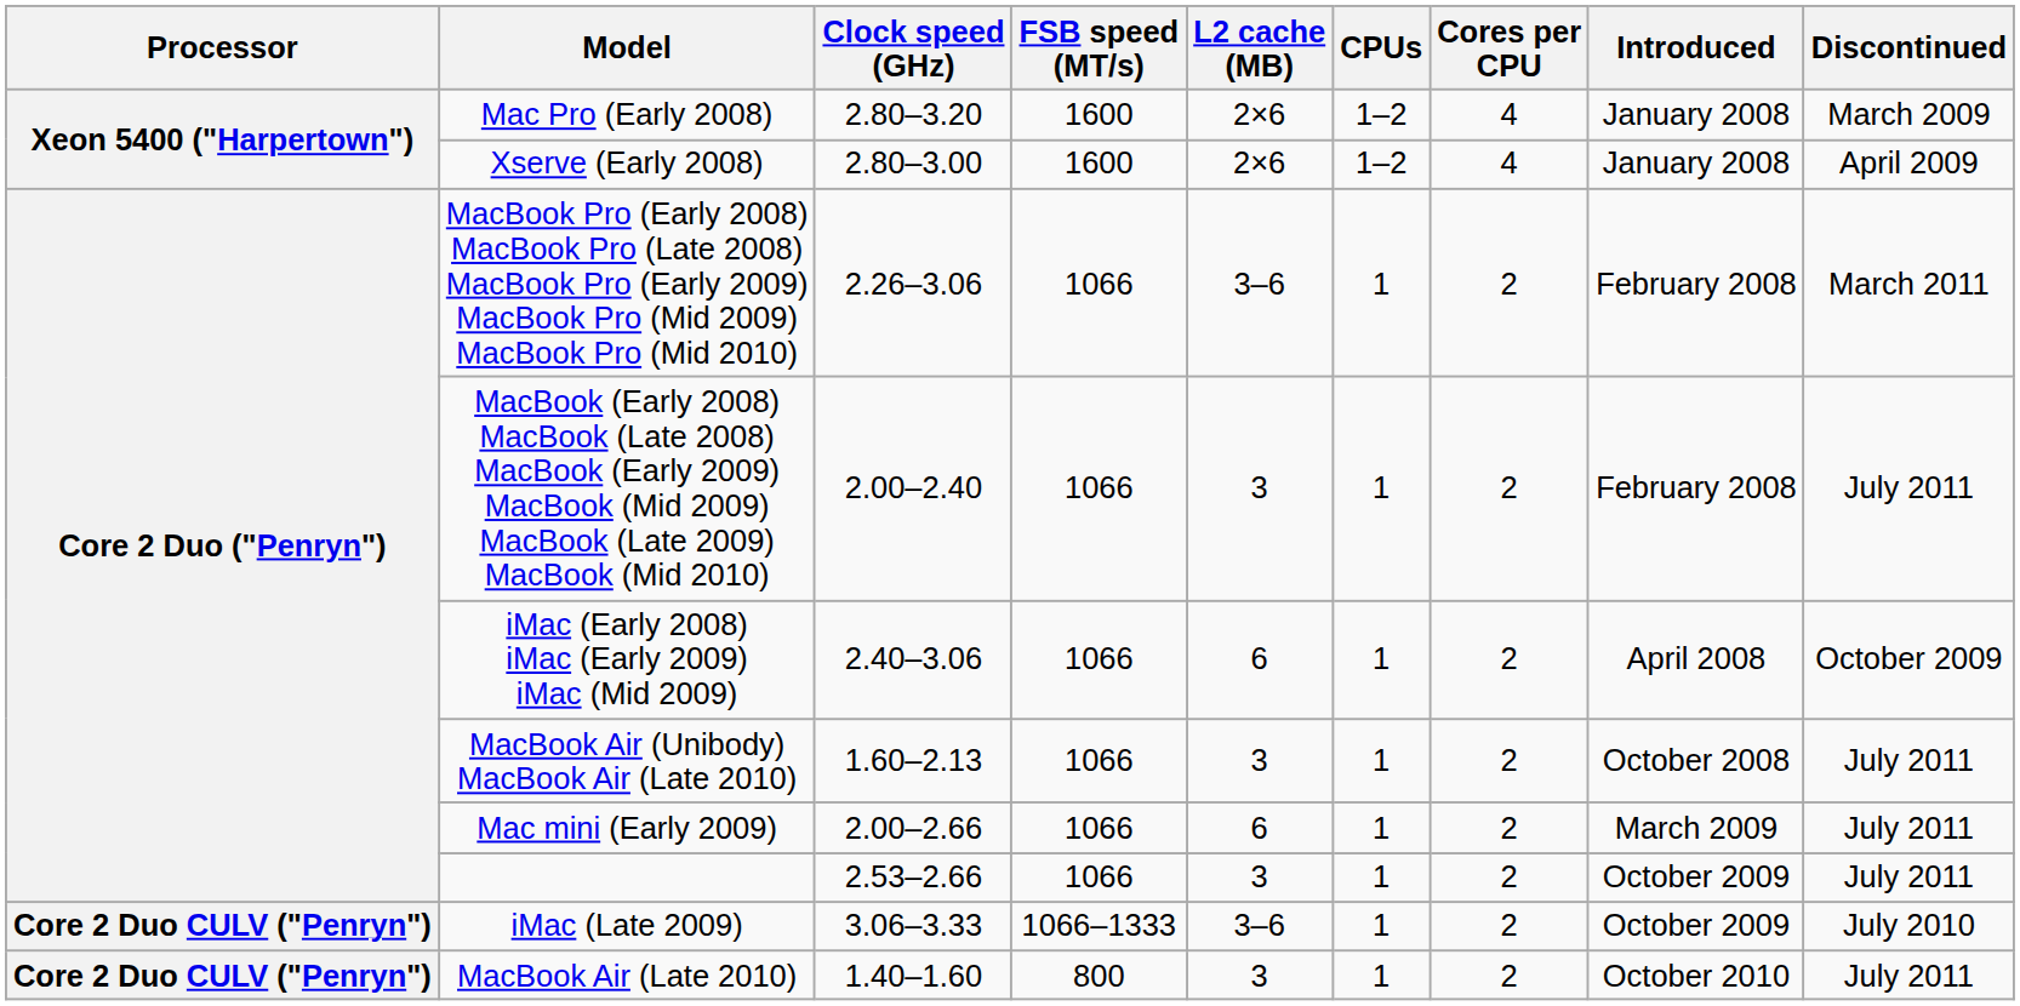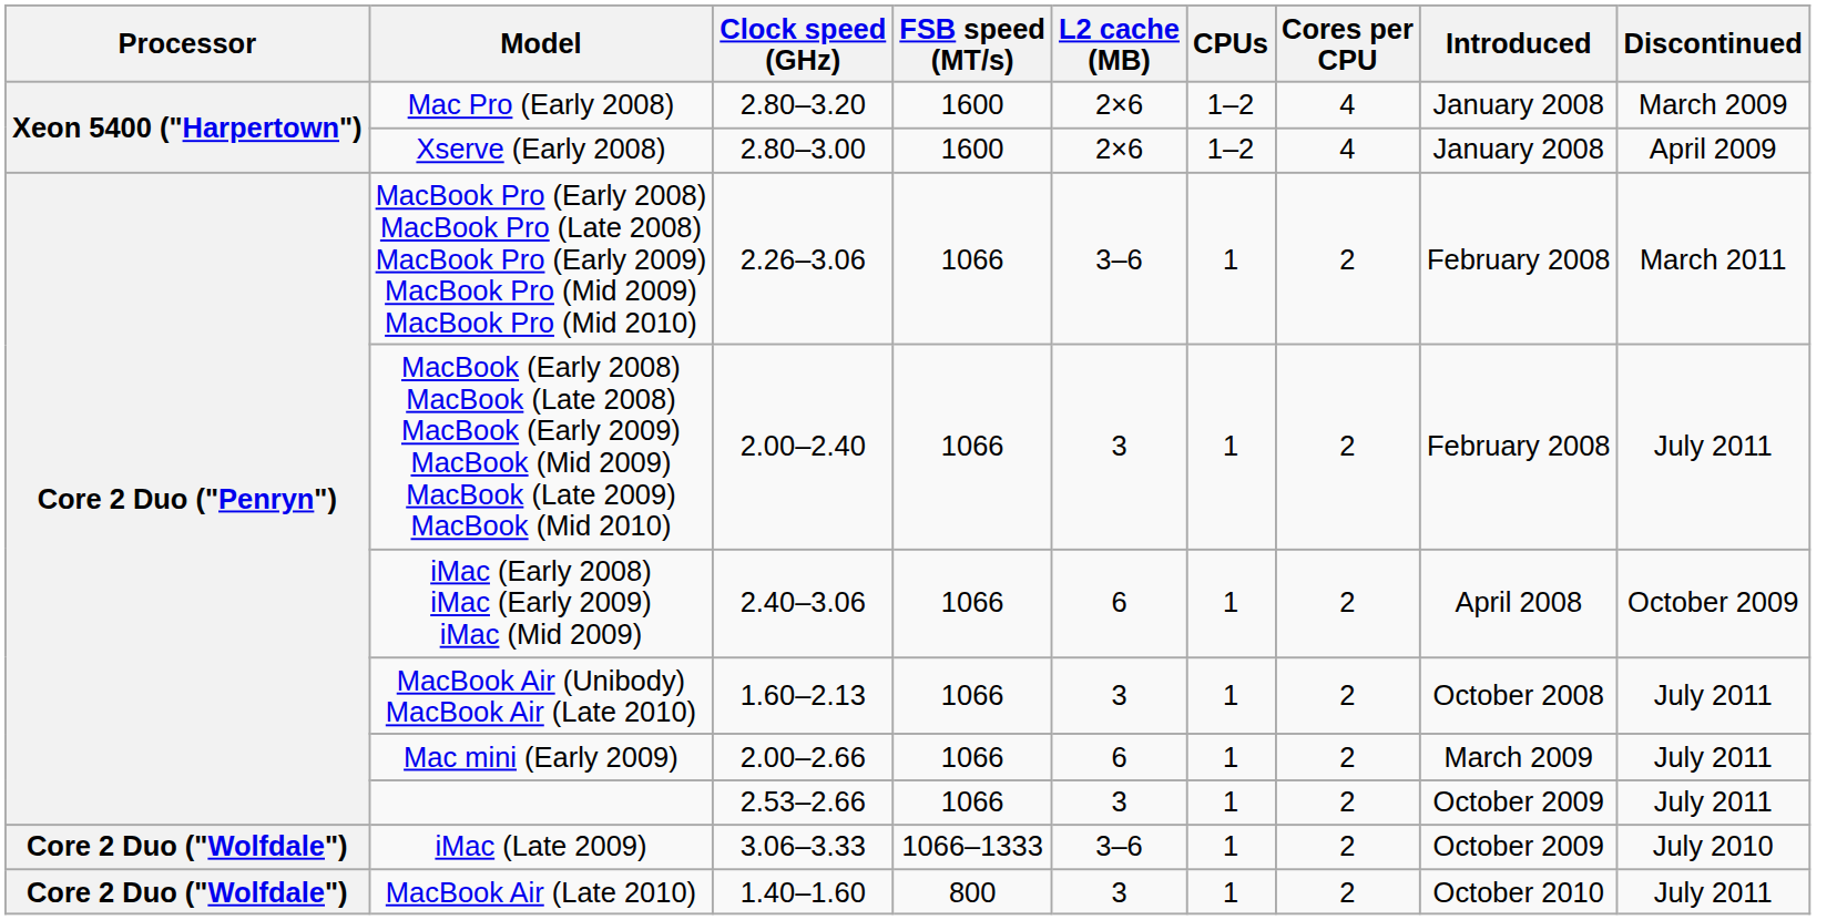iMac (Late 2009) | Processor: Core 2 Duo CULV ("Penryn") -> Core 2 Duo ("Wolfdale")
MacBook Air (Late 2010) | Processor: Core 2 Duo CULV ("Penryn") -> Core 2 Duo ("Wolfdale")
